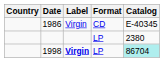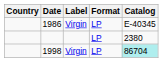1986 | Format: CD -> LP
1998 | Label: bold -> normal
